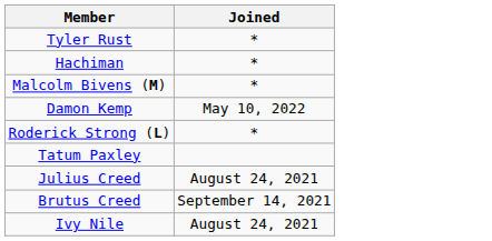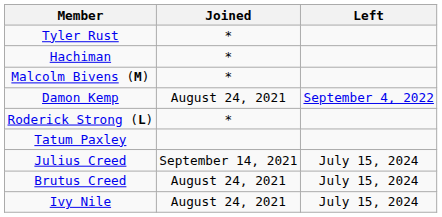+ column: Left | September 4, 2022 | July 15, 2024 | July 15, 2024 | July 15, 2024
Damon Kemp | Joined: May 10, 2022 -> August 24, 2021
Julius Creed | Joined: August 24, 2021 -> September 14, 2021
Brutus Creed | Joined: September 14, 2021 -> August 24, 2021
